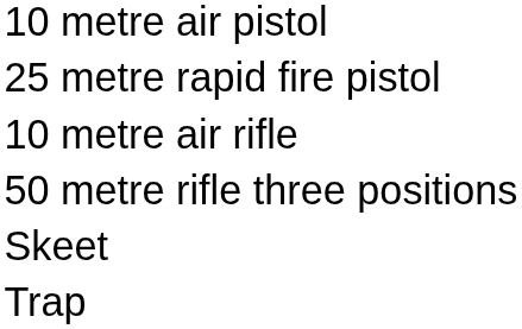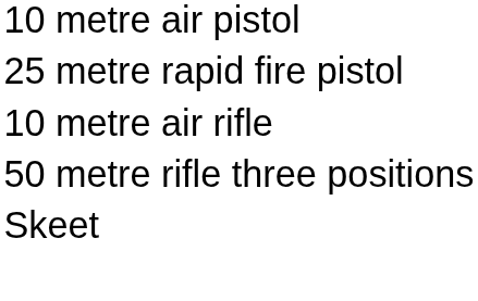- row: Trap
